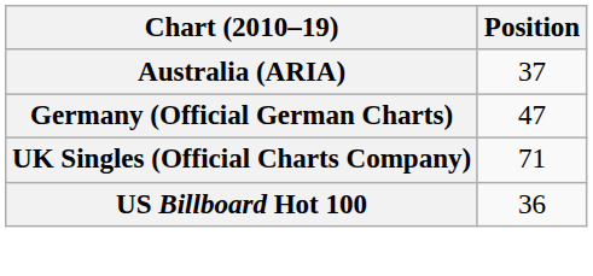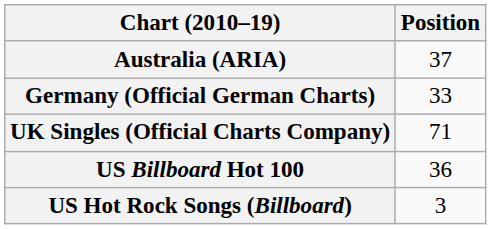Germany (Official German Charts) | Position: 47 -> 33
+ row: US Hot Rock Songs (Billboard) | 3
